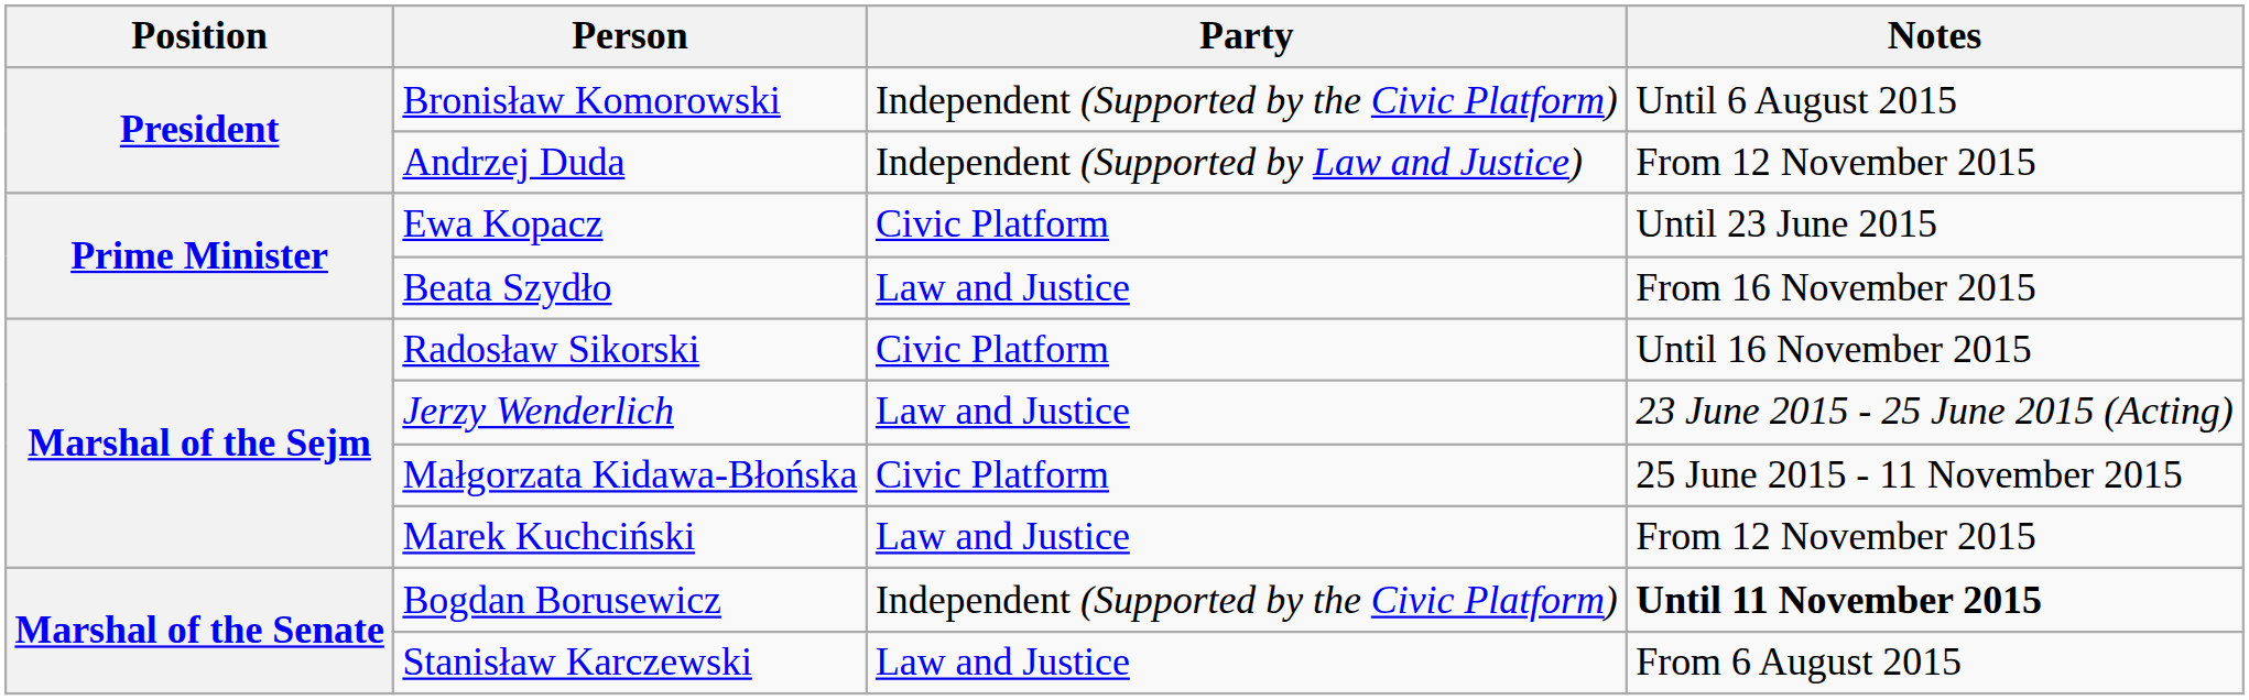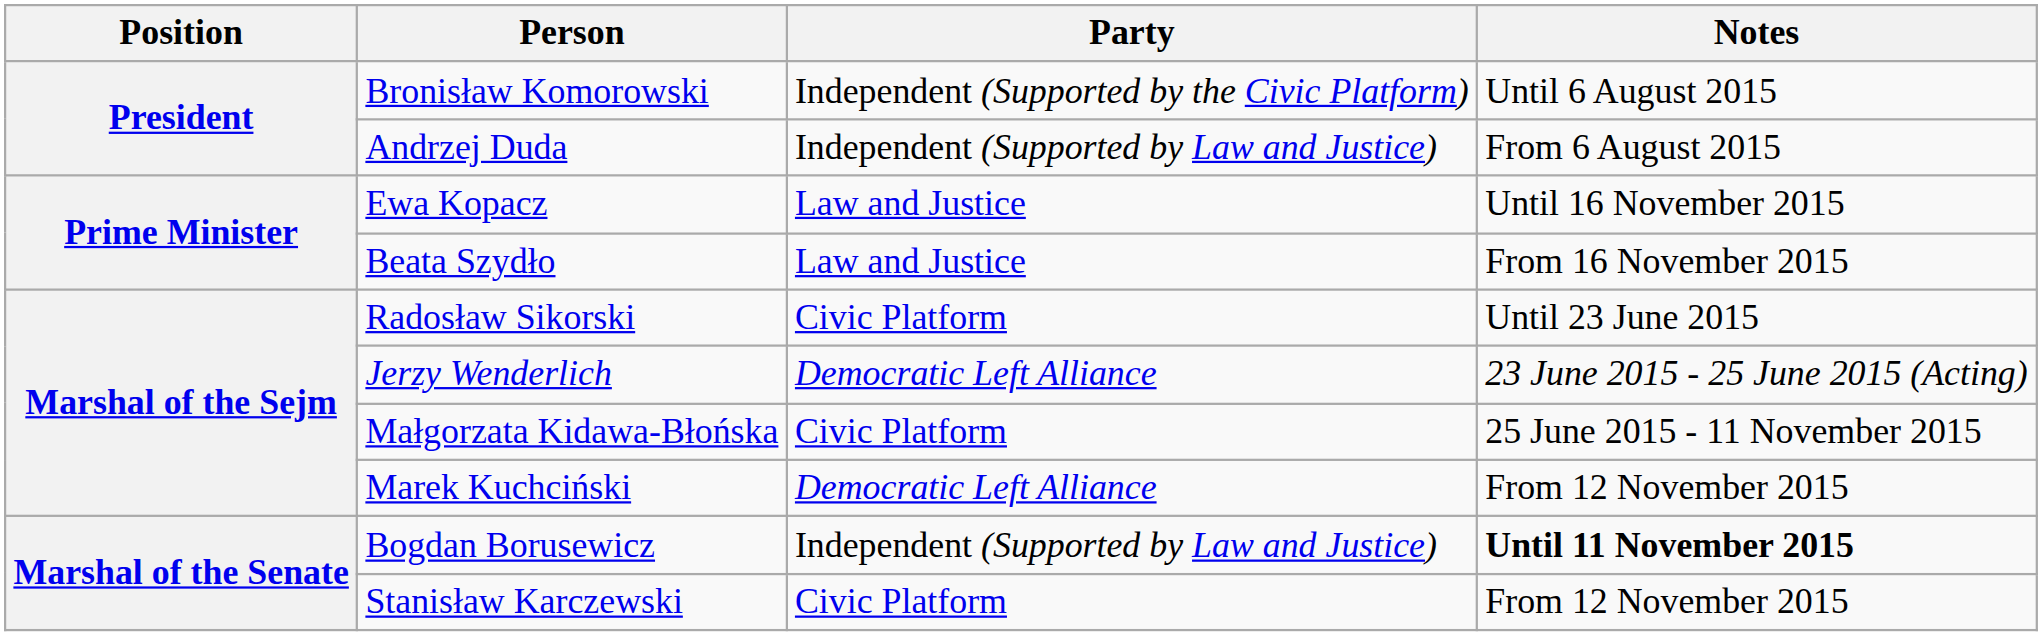Andrzej Duda | Notes: From 12 November 2015 -> From 6 August 2015
Ewa Kopacz | Party: Civic Platform -> Law and Justice
Ewa Kopacz | Notes: Until 23 June 2015 -> Until 16 November 2015
Radosław Sikorski | Notes: Until 16 November 2015 -> Until 23 June 2015
Jerzy Wenderlich | Party: Law and Justice -> Democratic Left Alliance
Marek Kuchciński | Party: Law and Justice -> Democratic Left Alliance
Bogdan Borusewicz | Party: Independent (Supported by the Civic Platform) -> Independent (Supported by Law and Justice)
Stanisław Karczewski | Party: Law and Justice -> Civic Platform
Stanisław Karczewski | Notes: From 6 August 2015 -> From 12 November 2015
